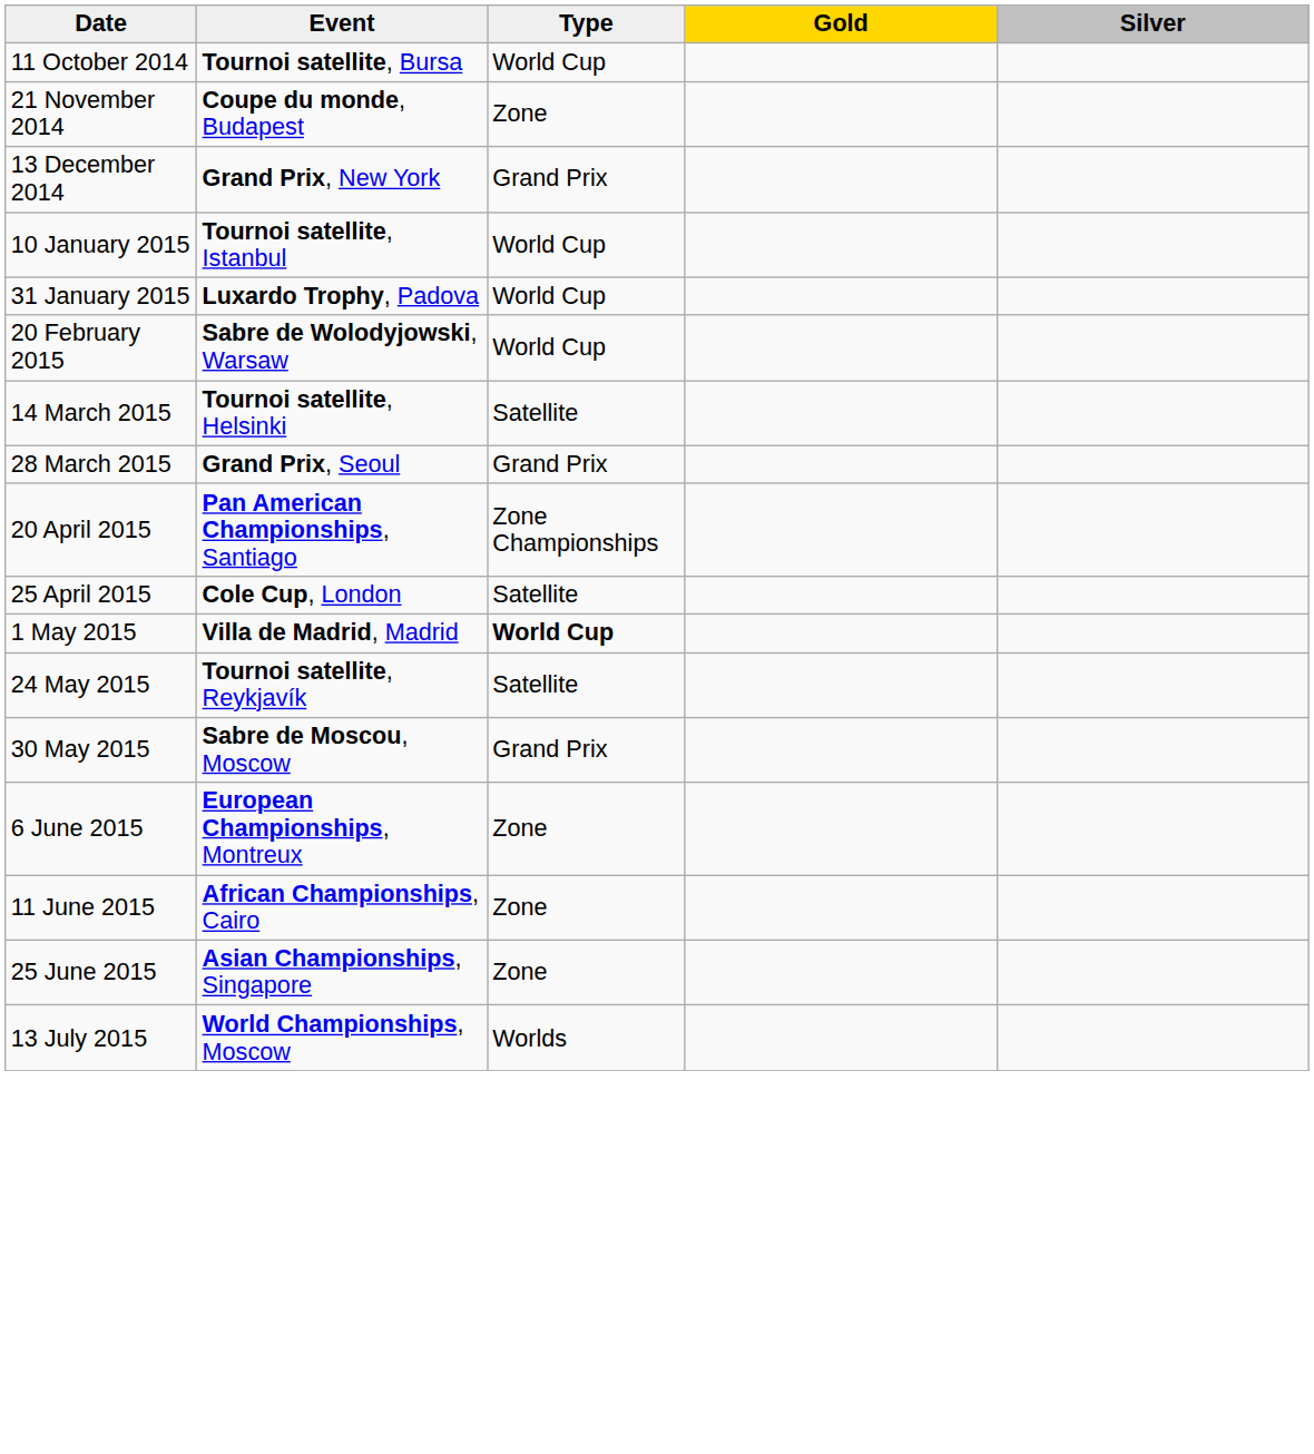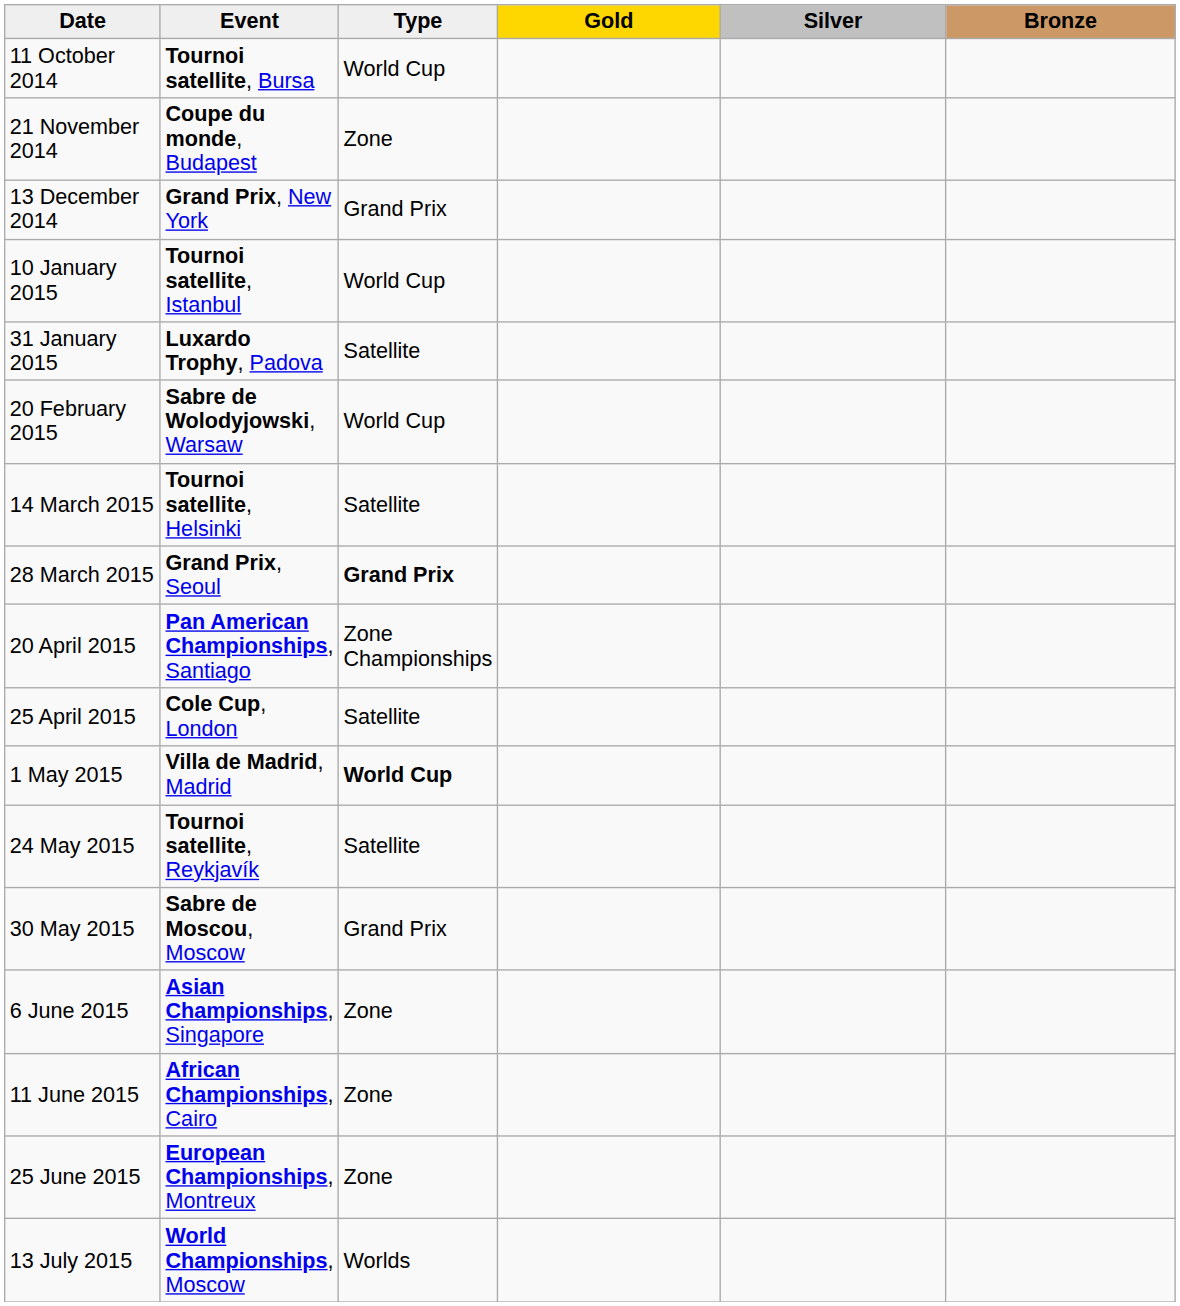+ column: Bronze
31 January 2015 | Type: World Cup -> Satellite
28 March 2015 | Type: normal -> bold
6 June 2015 | Event: European Championships, Montreux -> Asian Championships, Singapore
25 June 2015 | Event: Asian Championships, Singapore -> European Championships, Montreux
